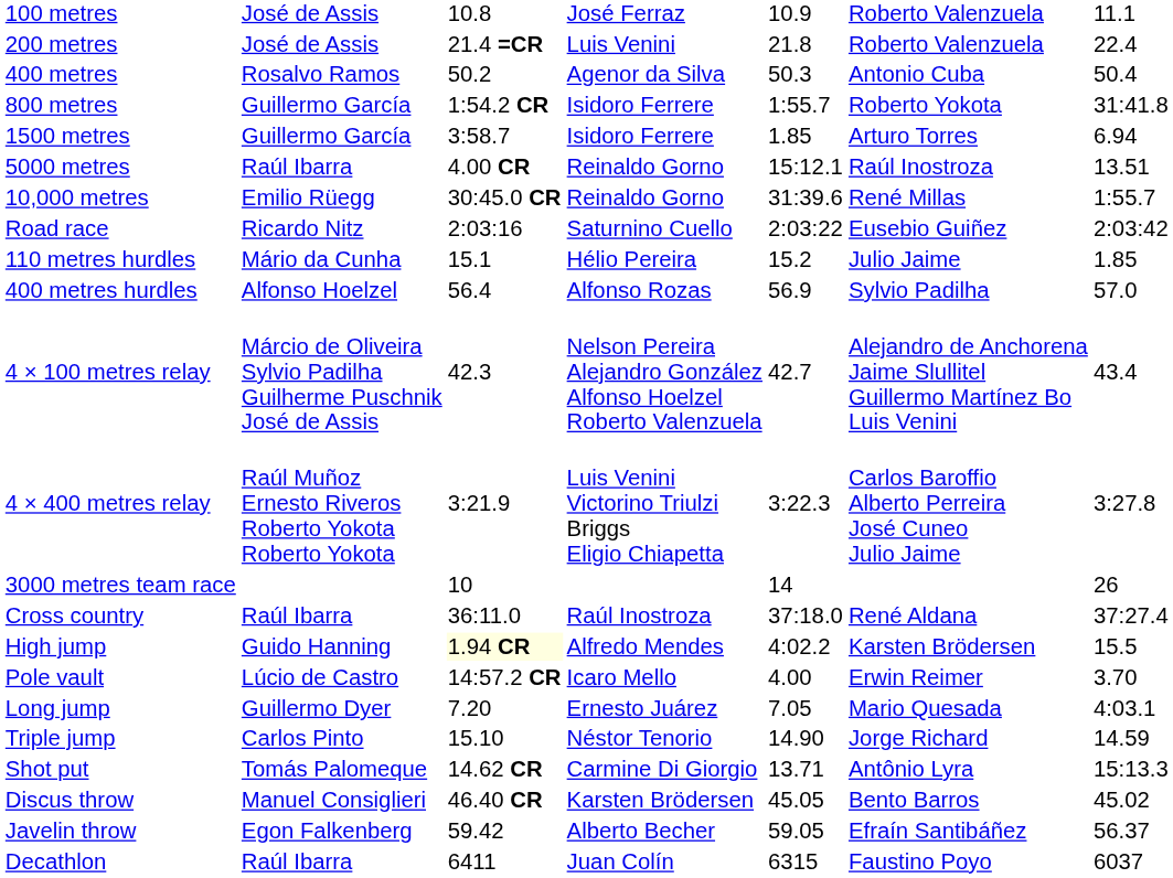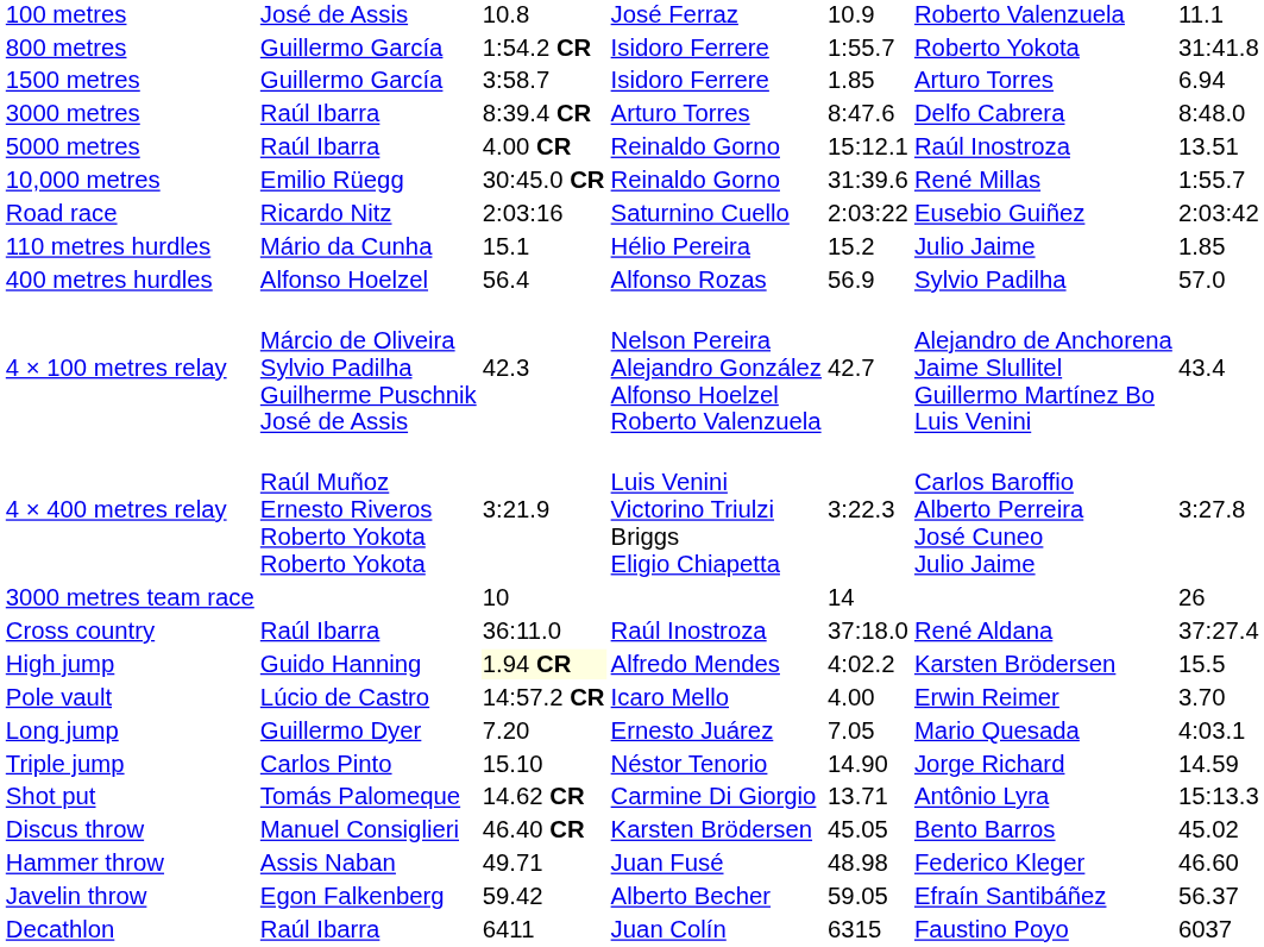- row: 200 metres | José de Assis | 21.4 =CR | Luis Venini | 21.8 | Roberto Valenzuela | 22.4
- row: 400 metres | Rosalvo Ramos | 50.2 | Agenor da Silva | 50.3 | Antonio Cuba | 50.4
+ row: 3000 metres | Raúl Ibarra | 8:39.4 CR | Arturo Torres | 8:47.6 | Delfo Cabrera | 8:48.0
+ row: Hammer throw | Assis Naban | 49.71 | Juan Fusé | 48.98 | Federico Kleger | 46.60
